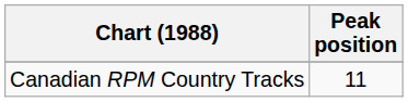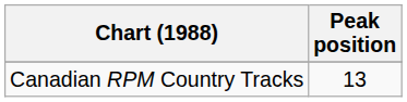Canadian RPM Country Tracks | Peak position: 11 -> 13
